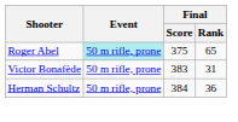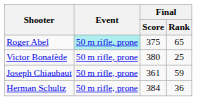Victor Bonafède | Final / Score: 383 -> 380
Victor Bonafède | Final / Rank: 31 -> 25
+ row: Joseph Chiaubaut | 50 m rifle, prone | 361 | 59
